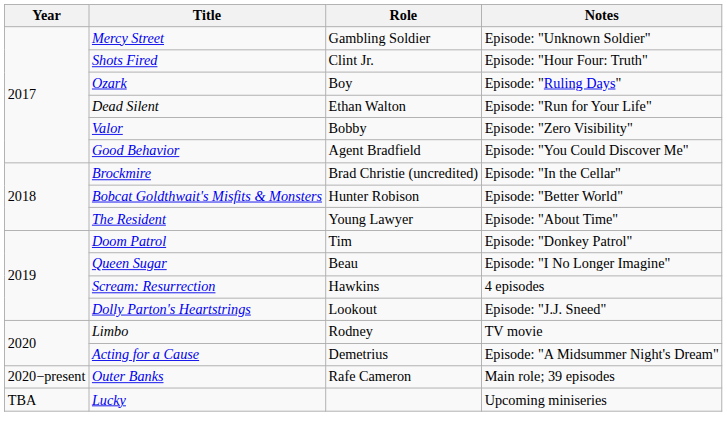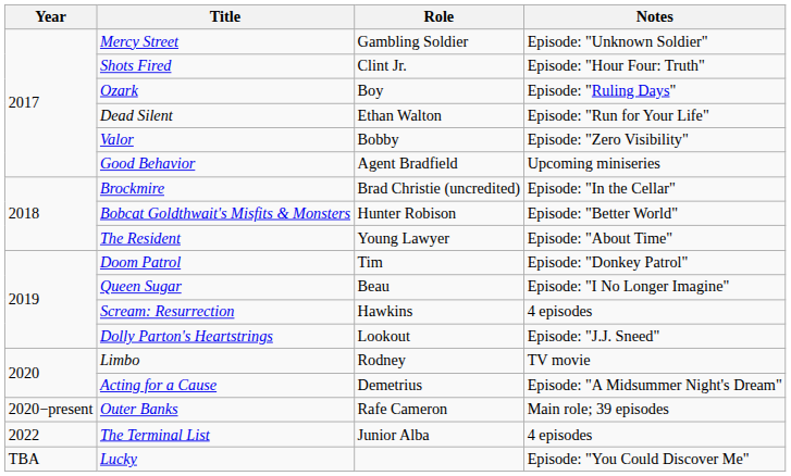Good Behavior | Notes: Episode: "You Could Discover Me" -> Upcoming miniseries
+ row: 2022 | The Terminal List | Junior Alba | 4 episodes
Lucky | Notes: Upcoming miniseries -> Episode: "You Could Discover Me"
